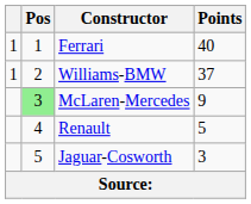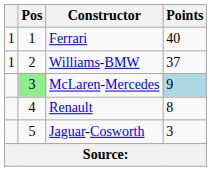McLaren-Mercedes | Points: no background -> lightblue background
Renault | Points: 5 -> 8
